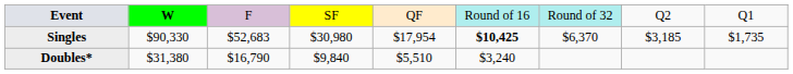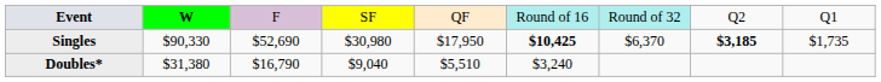Singles | column 3: $52,683 -> $52,690
Singles | column 5: $17,954 -> $17,950
Singles | column 8: normal -> bold
Doubles* | column 4: $9,840 -> $9,040
